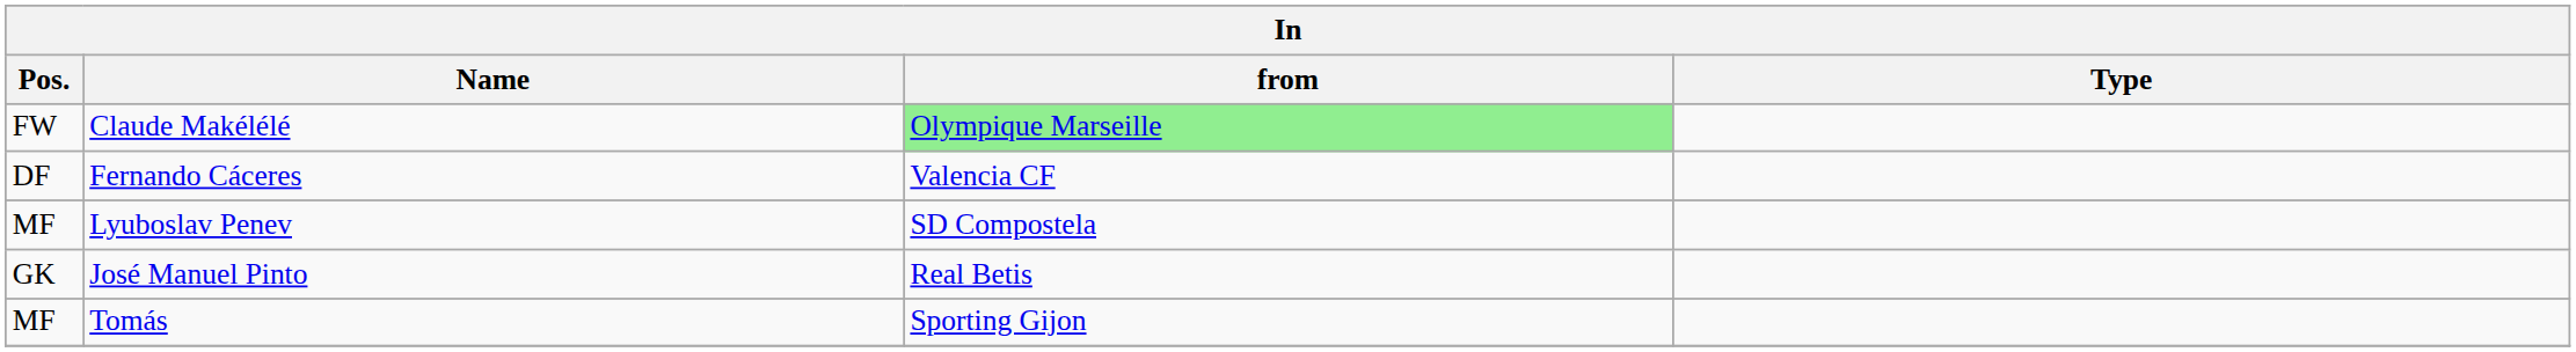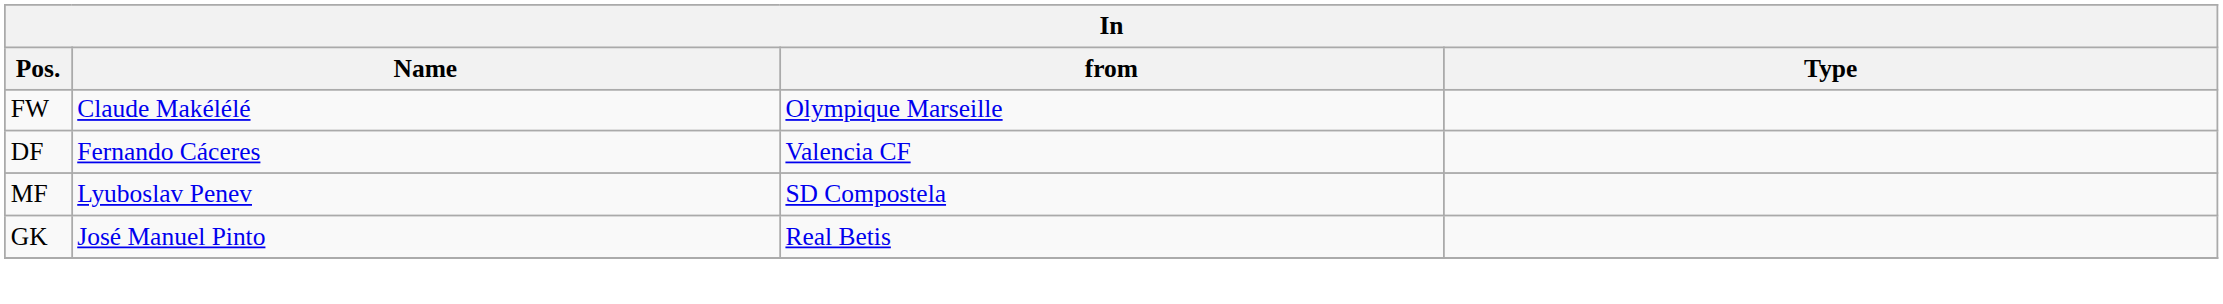Claude Makélélé | from: lightgreen background -> no background
- row: MF | Tomás | Sporting Gijon
